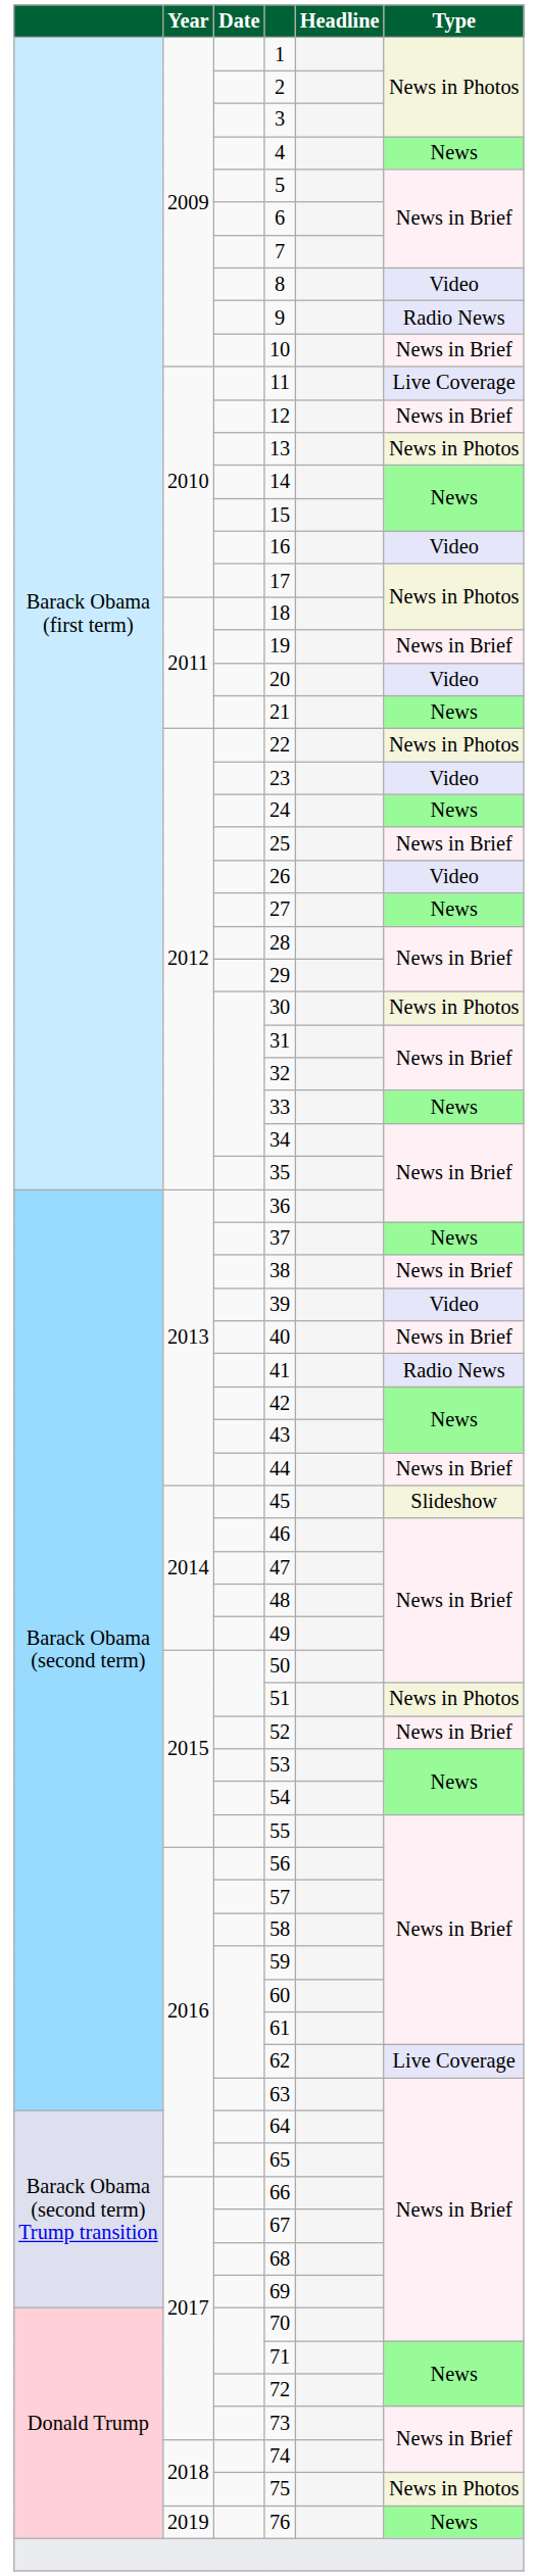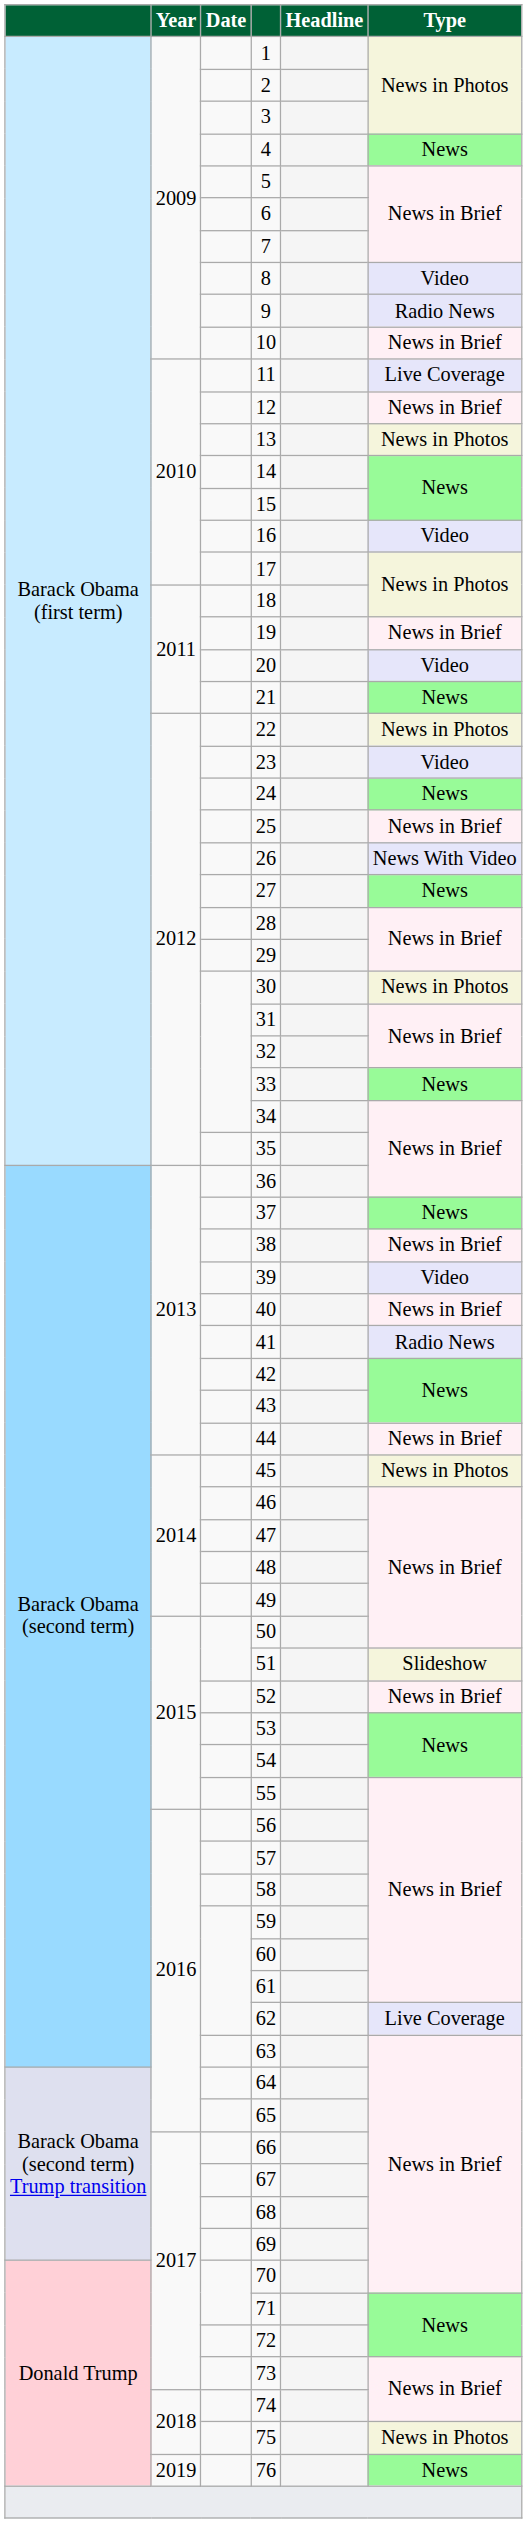26 | Type: Video -> News With Video
45 | Type: Slideshow -> News in Photos
51 | Type: News in Photos -> Slideshow
